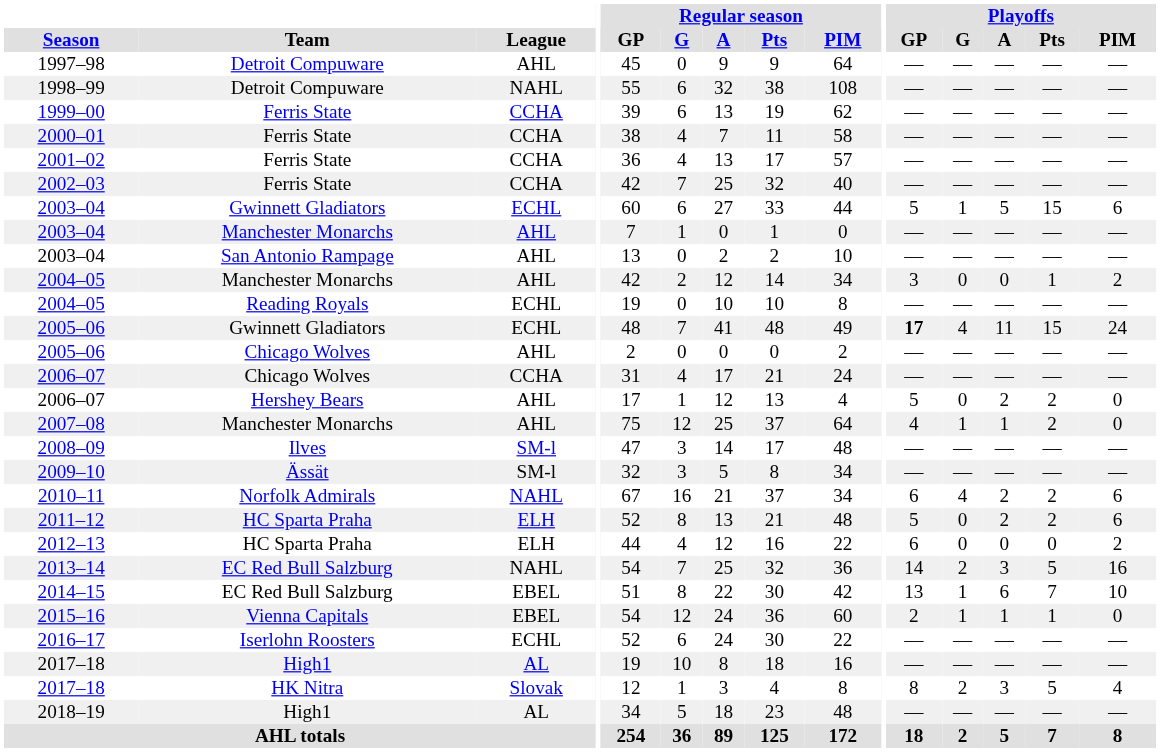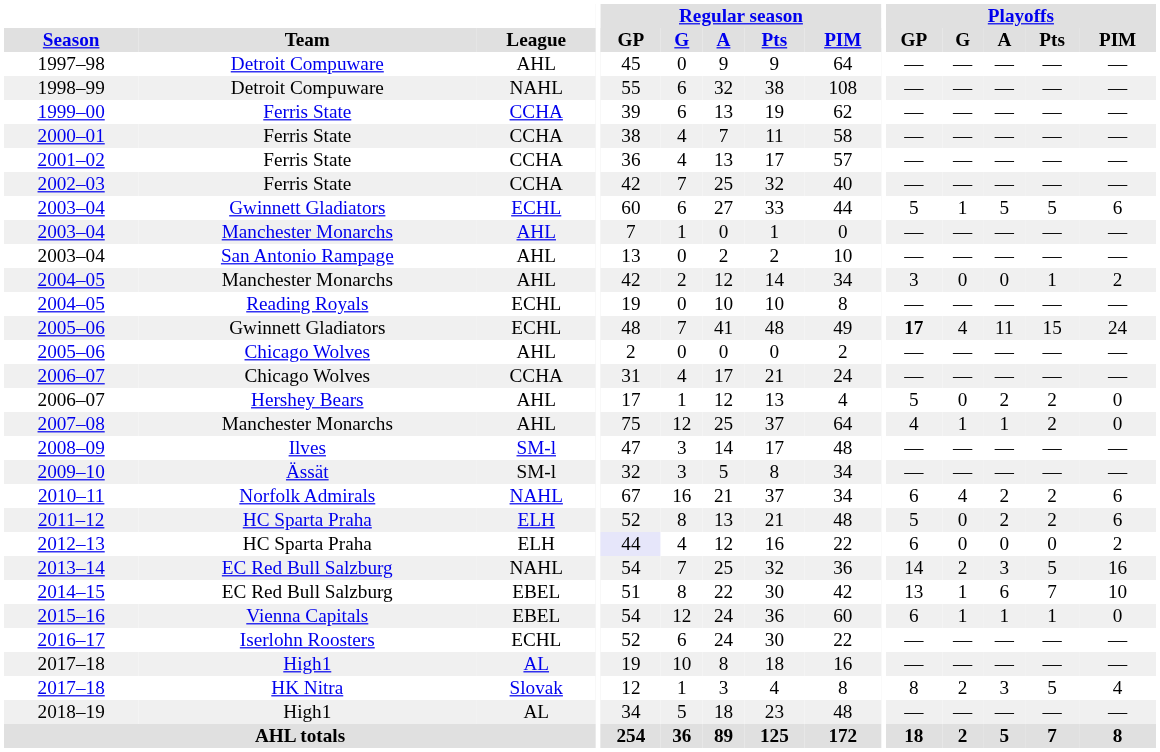2003–04 / Gwinnett Gladiators | Playoffs / Pts: 15 -> 5
2012–13 | Regular season / GP: no background -> lavender background
2015–16 | Playoffs / GP: 2 -> 6
